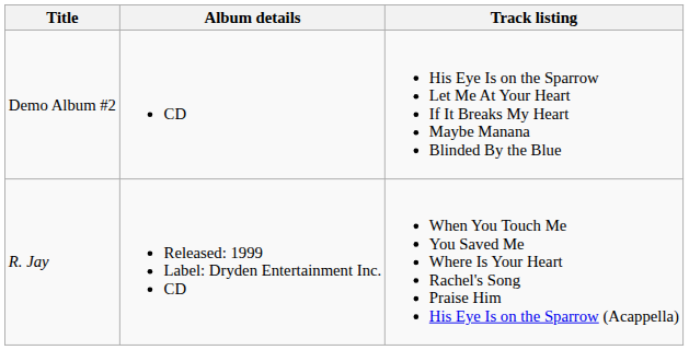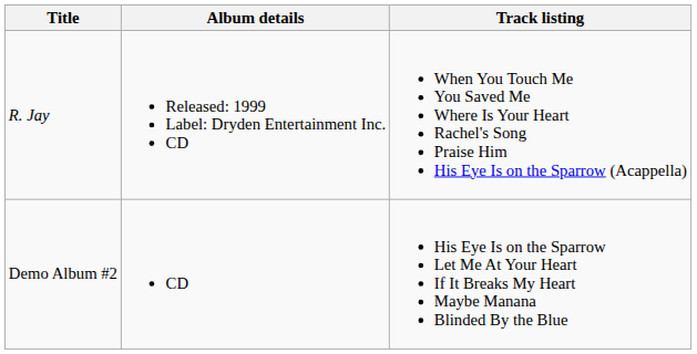rows swapped: R. Jay <-> Demo Album #2
